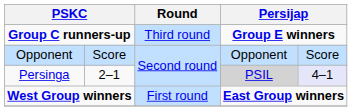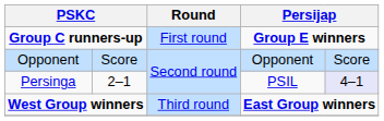Group C runners-up | Round: Third round -> First round
Persinga | column 4: lightgrey background -> no background
West Group winners | Round: First round -> Third round
